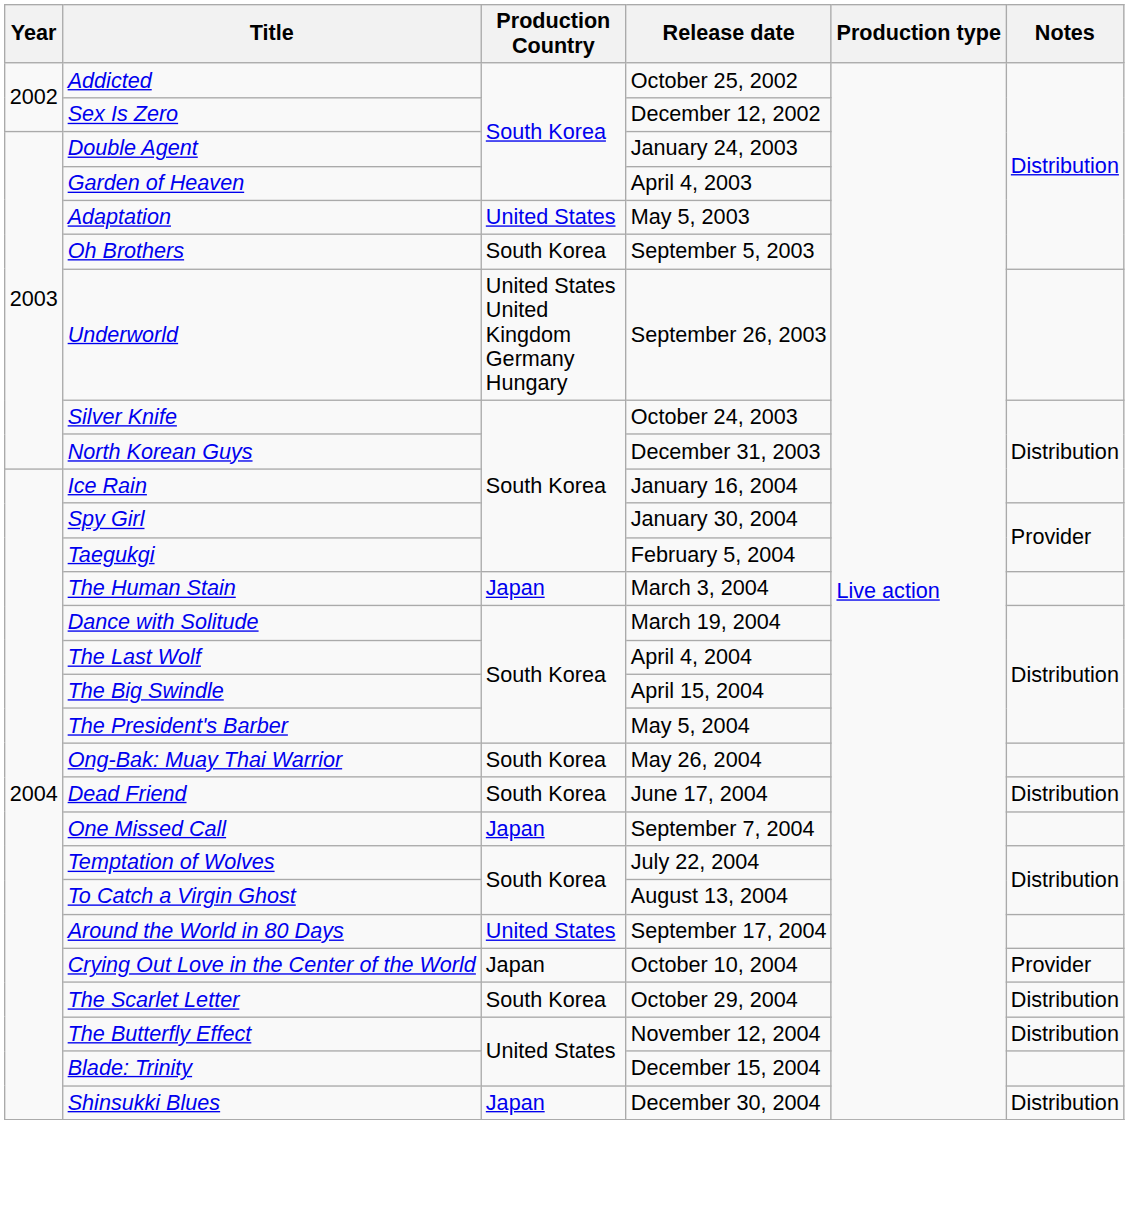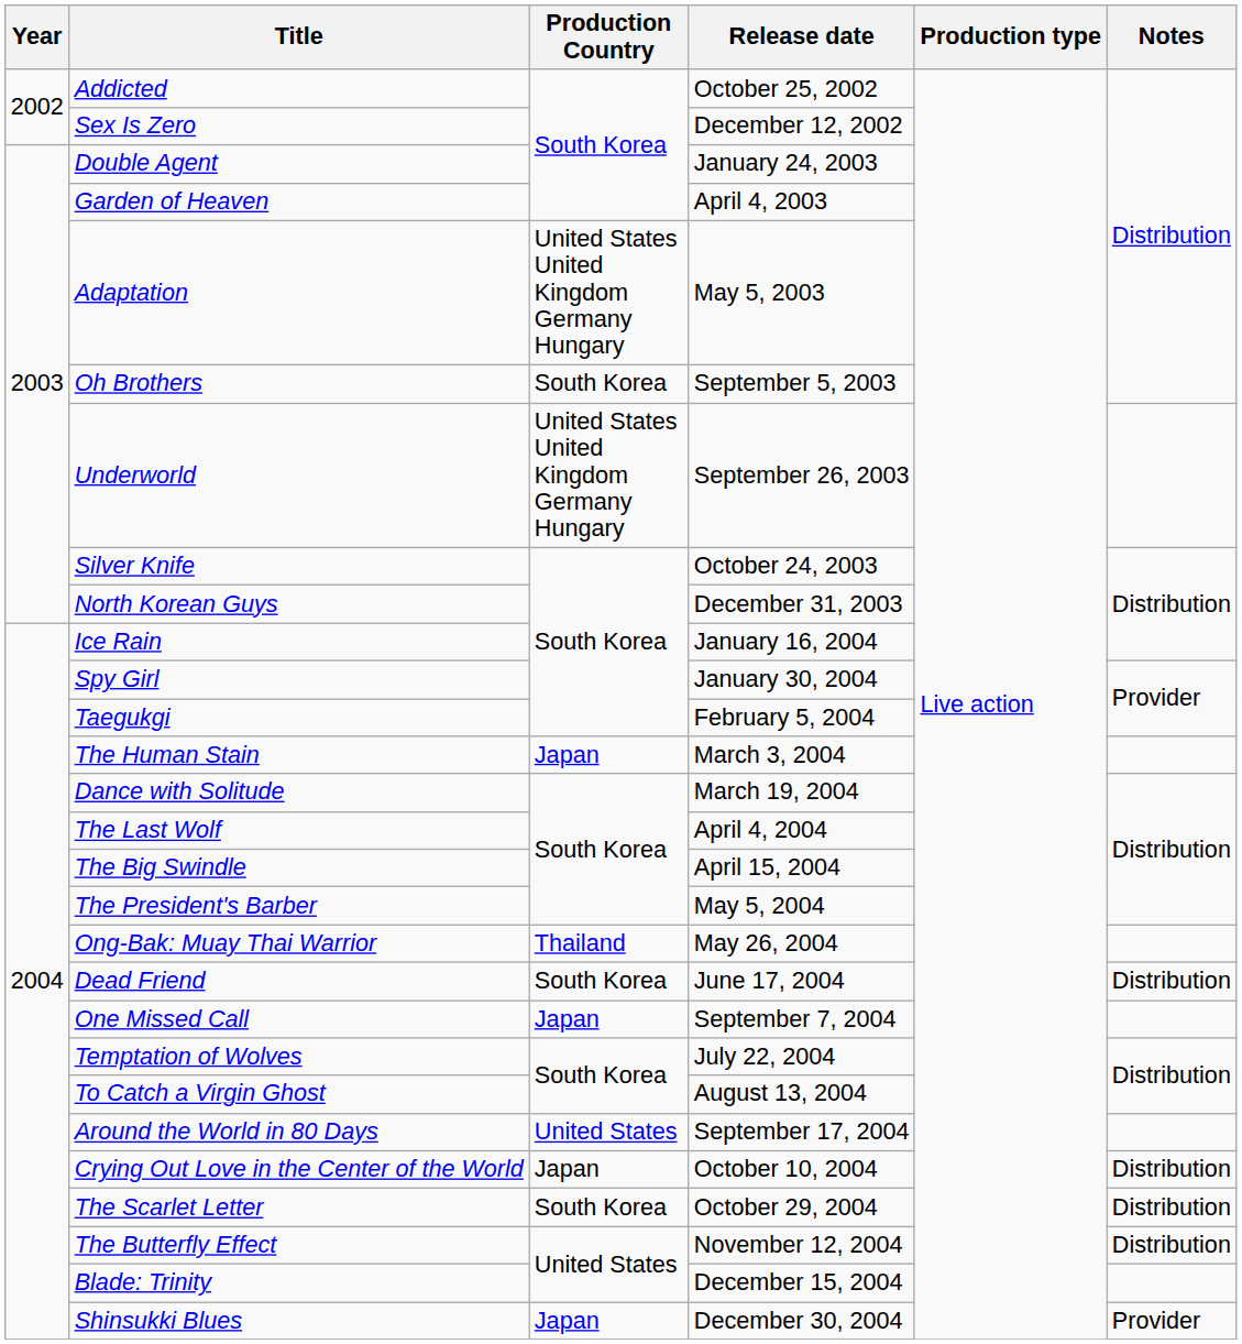Adaptation | Production Country: United States -> United States United Kingdom Germany Hungary
Ong-Bak: Muay Thai Warrior | Production Country: South Korea -> Thailand
Crying Out Love in the Center of the World | Notes: Provider -> Distribution
Shinsukki Blues | Notes: Distribution -> Provider
